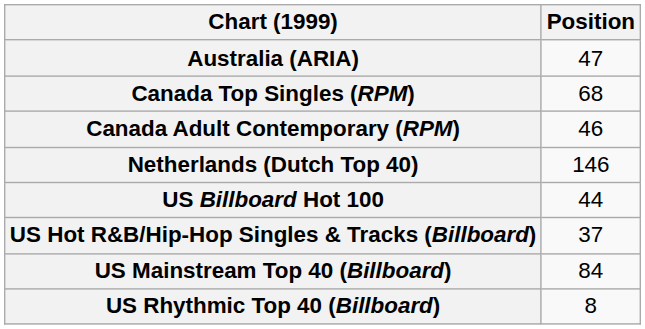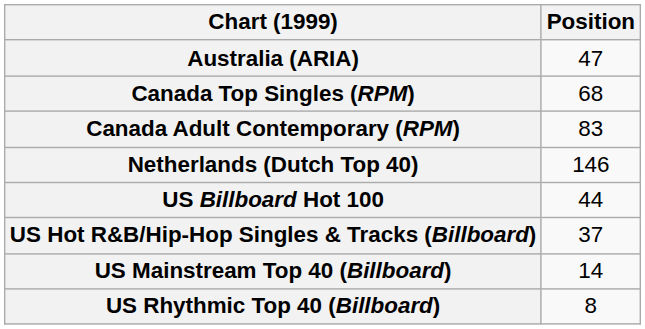Canada Adult Contemporary (RPM) | Position: 46 -> 83
US Mainstream Top 40 (Billboard) | Position: 84 -> 14
